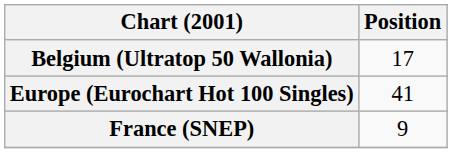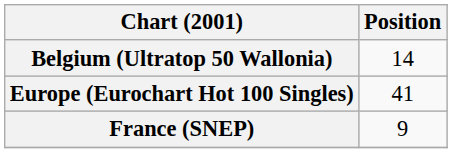Belgium (Ultratop 50 Wallonia) | Position: 17 -> 14
